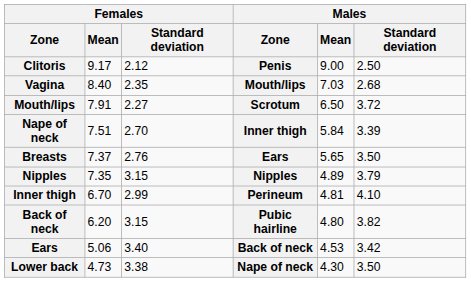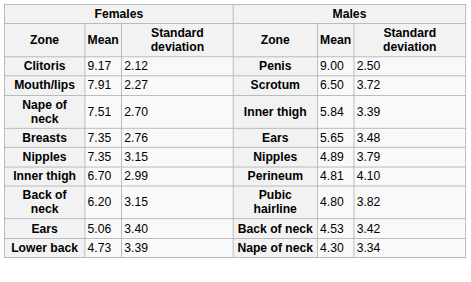- row: Vagina | 8.40 | 2.35 | Mouth/lips | 7.03 | 2.68
Breasts | Females / Mean: 7.37 -> 7.35
Breasts | Males / Standard deviation: 3.50 -> 3.48
Lower back | Females / Standard deviation: 3.38 -> 3.39
Lower back | Males / Standard deviation: 3.50 -> 3.34
